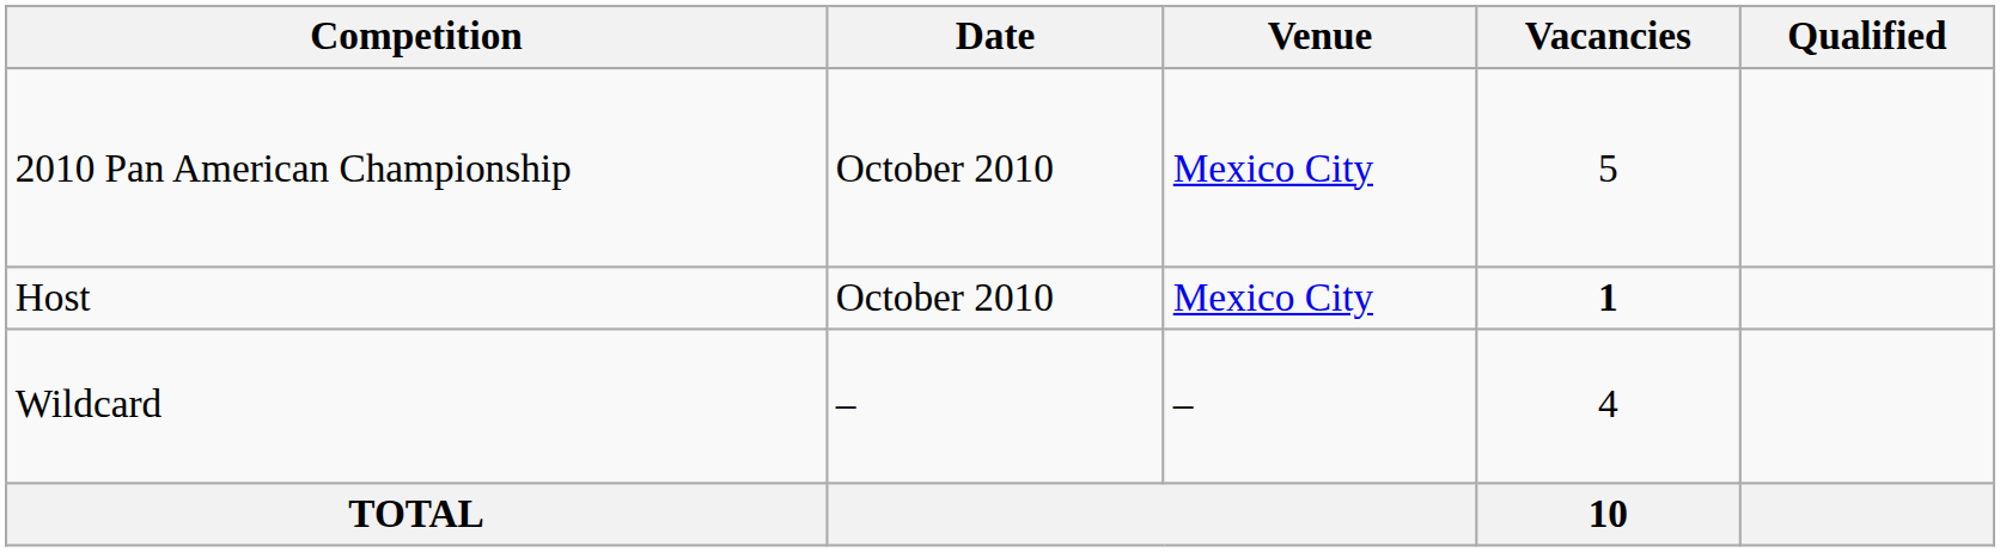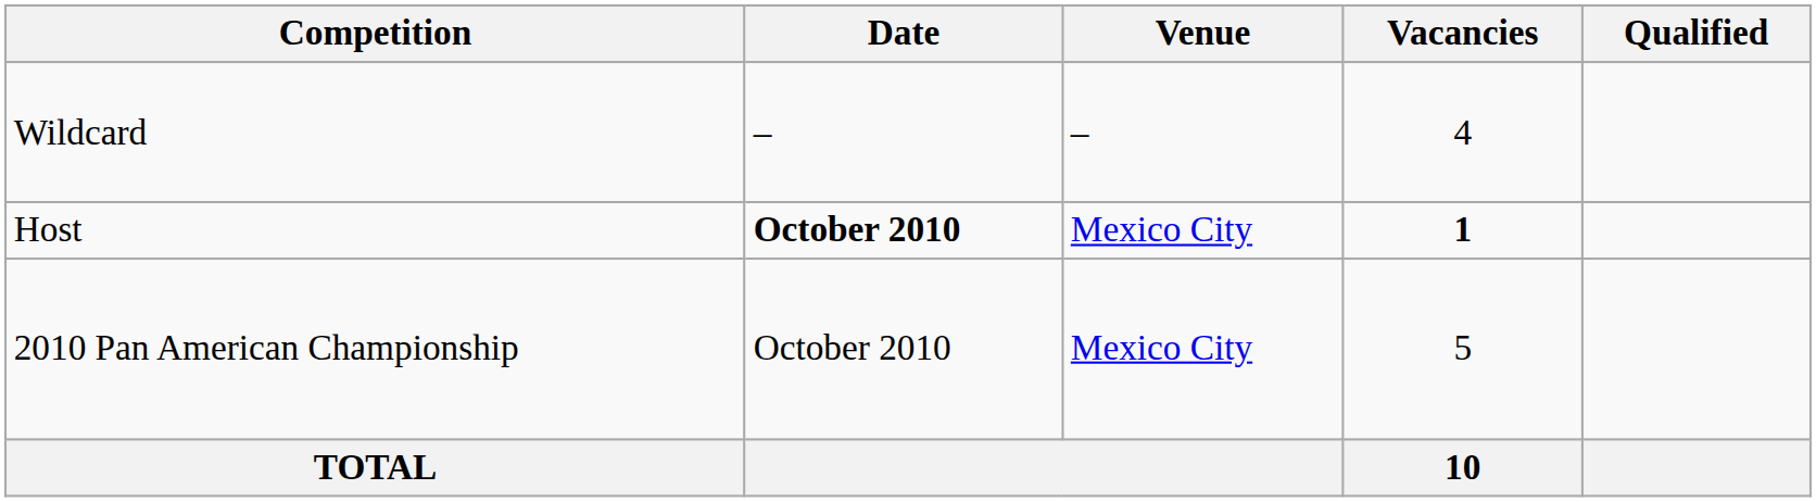rows swapped: 2010 Pan American Championship <-> Wildcard
Host | Date: normal -> bold
